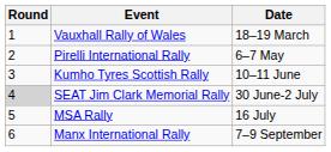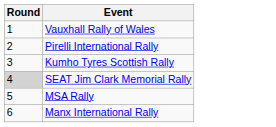- column: Date | 18–19 March | 6–7 May | 10–11 June | 30 June-2 July | 16 July | 7–9 September
